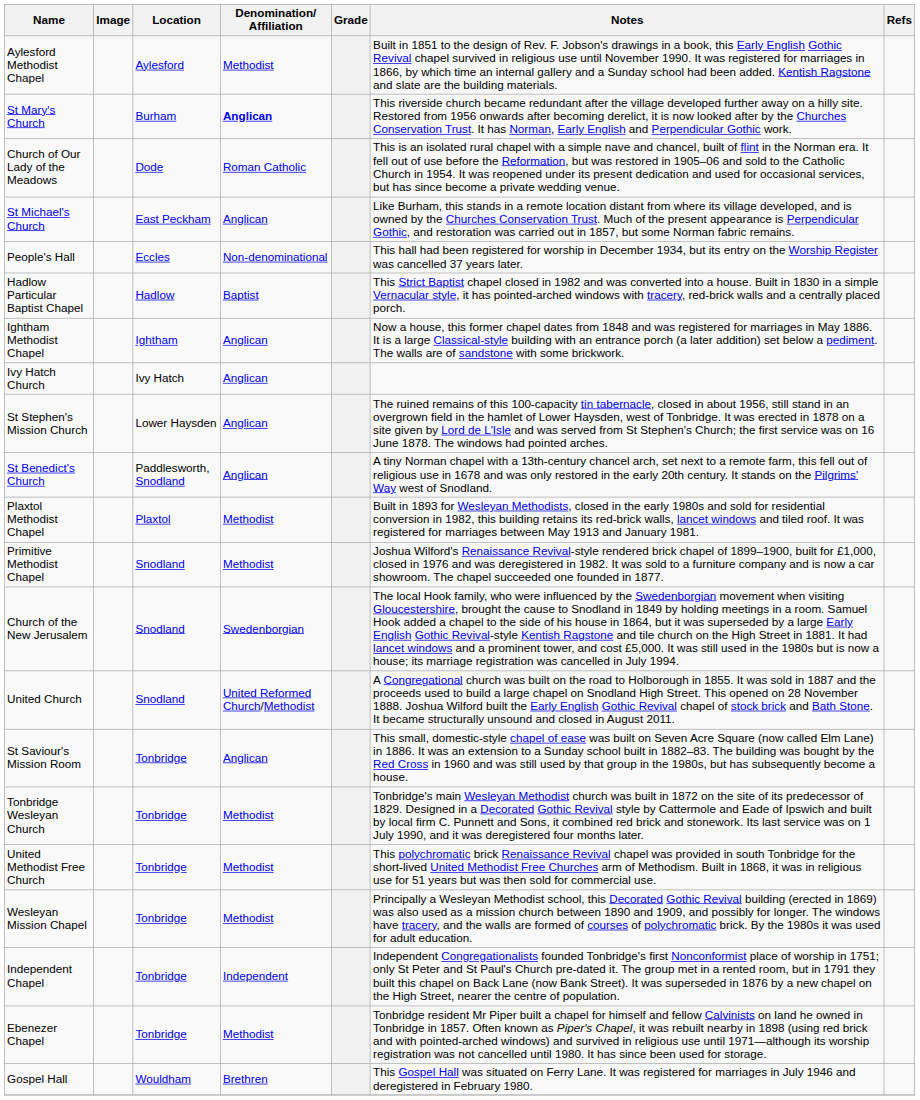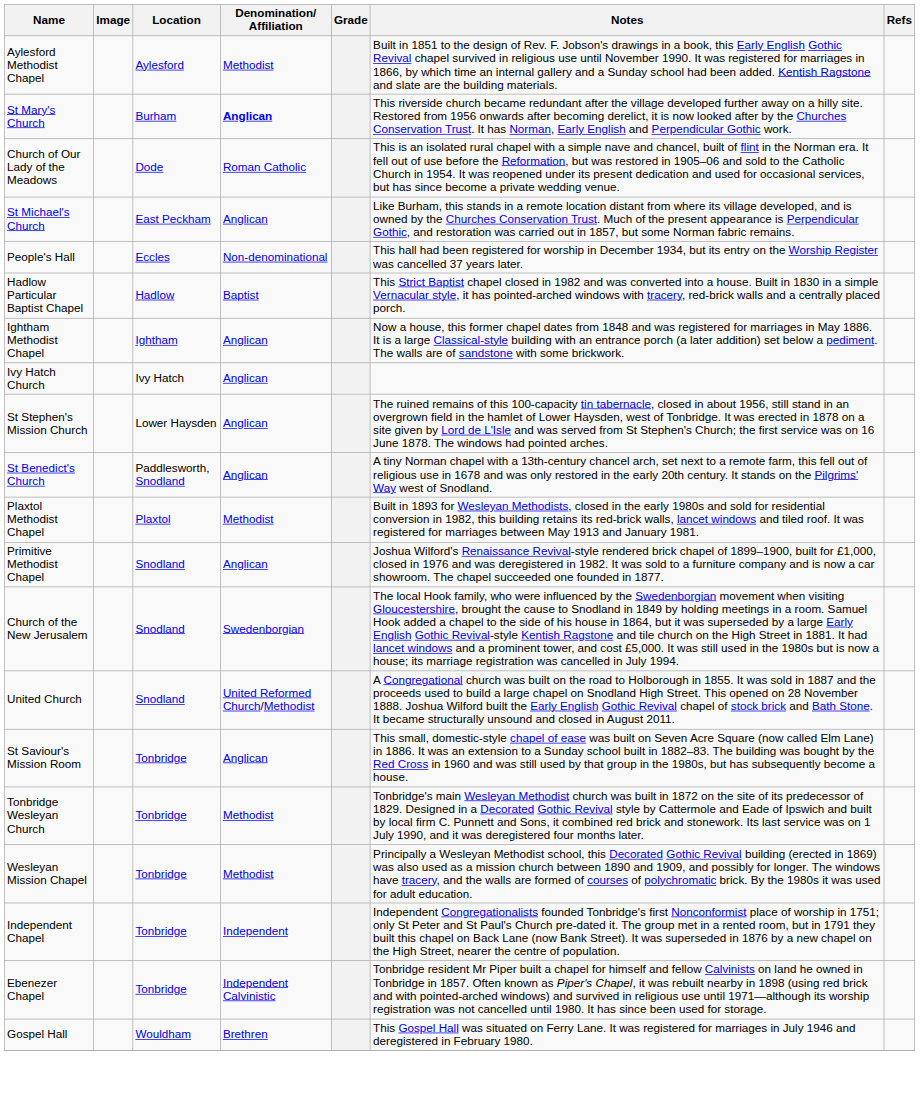Primitive Methodist Chapel | Denomination/ Affiliation: Methodist -> Anglican
- row: United Methodist Free Church | Tonbridge | Methodist | This polychromatic brick Renaissance Revival chapel was provided in south Tonbridge for the short-lived United Methodist Free Churches arm of Methodism. Built in 1868, it was in religious use for 51 years but was then sold for commercial use.
Ebenezer Chapel | Denomination/ Affiliation: Methodist -> Independent Calvinistic
